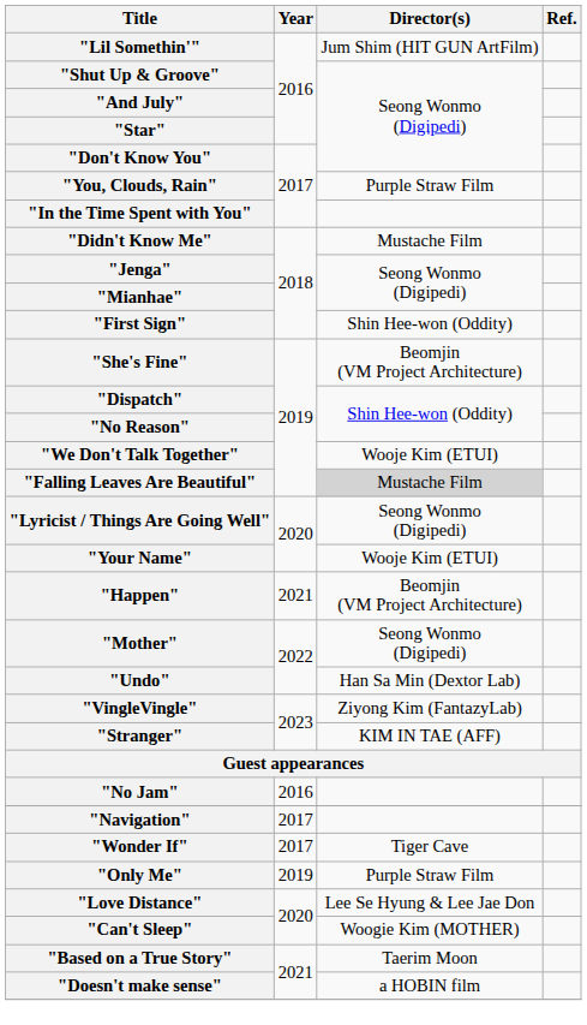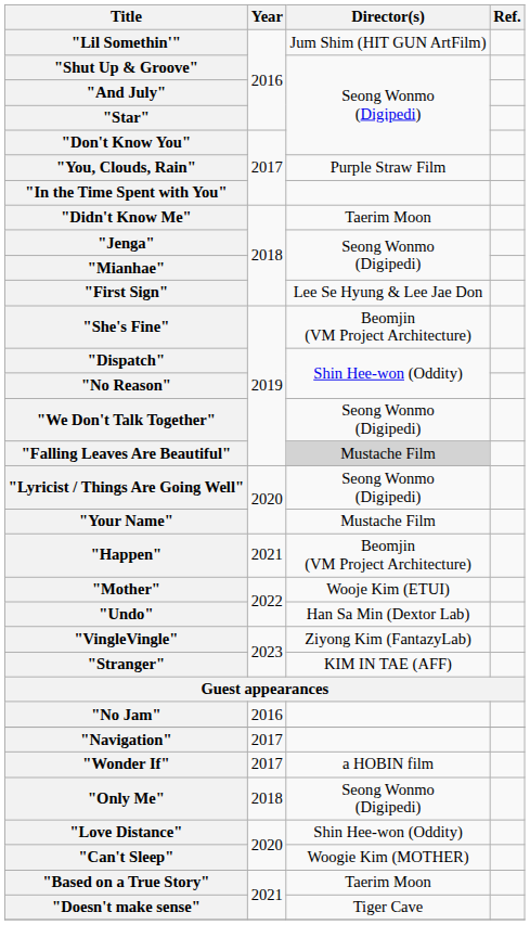"Didn't Know Me" | Director(s): Mustache Film -> Taerim Moon
"First Sign" | Director(s): Shin Hee-won (Oddity) -> Lee Se Hyung & Lee Jae Don
"We Don't Talk Together" | Director(s): Wooje Kim (ETUI) -> Seong Wonmo (Digipedi)
"Your Name" | Director(s): Wooje Kim (ETUI) -> Mustache Film
"Mother" | Director(s): Seong Wonmo (Digipedi) -> Wooje Kim (ETUI)
"Wonder If" | Director(s): Tiger Cave -> a HOBIN film
"Only Me" | Year: 2019 -> 2018
"Only Me" | Director(s): Purple Straw Film -> Seong Wonmo (Digipedi)
"Love Distance" | Director(s): Lee Se Hyung & Lee Jae Don -> Shin Hee-won (Oddity)
"Doesn't make sense" | Director(s): a HOBIN film -> Tiger Cave
